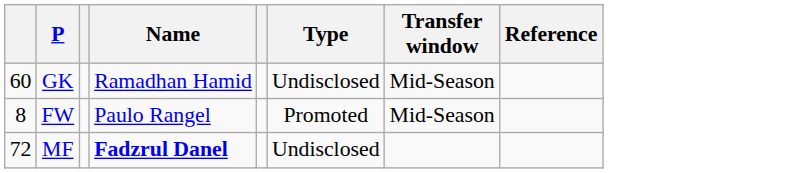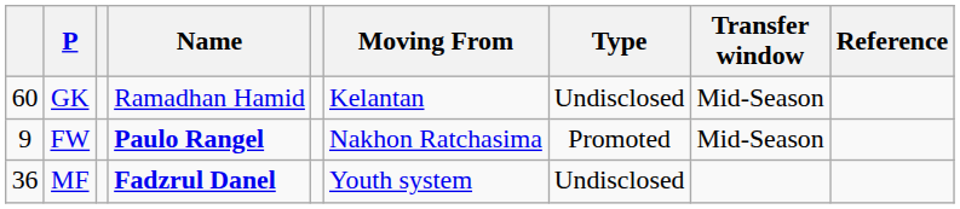+ column: Moving From | Kelantan | Nakhon Ratchasima | Youth system
FW | column 1: 8 -> 9
FW | Name: normal -> bold
MF | column 1: 72 -> 36
